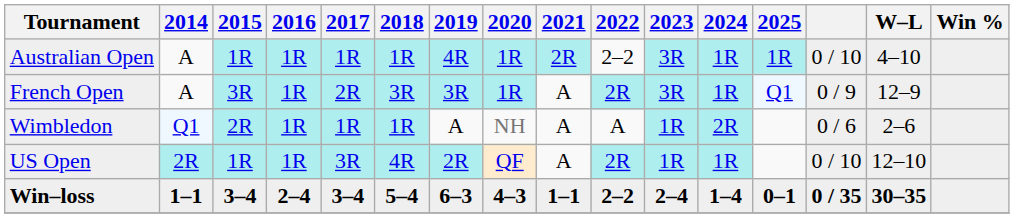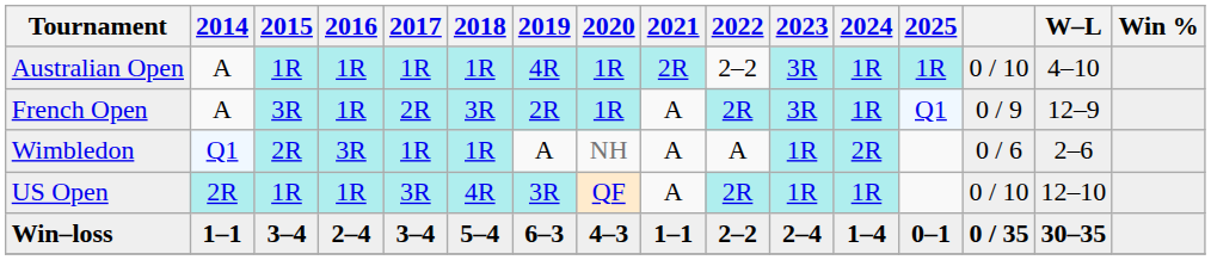French Open | 2019: 3R -> 2R
Wimbledon | 2016: 1R -> 3R
US Open | 2019: 2R -> 3R
